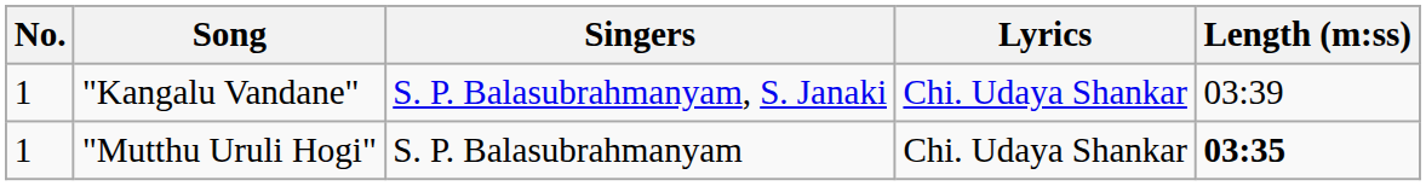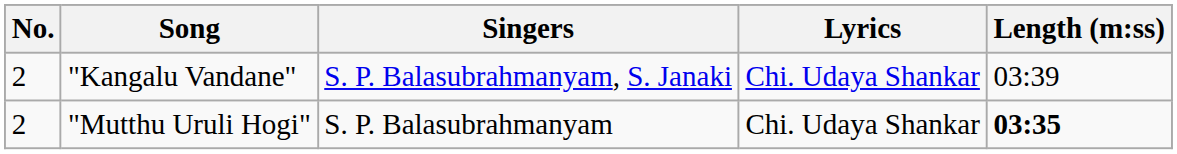"Kangalu Vandane" | No.: 1 -> 2
"Mutthu Uruli Hogi" | No.: 1 -> 2
